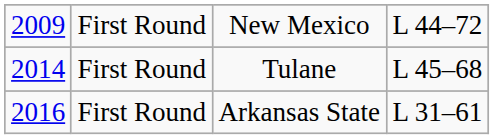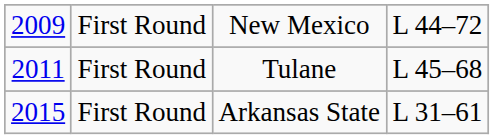Tulane | column 1: 2014 -> 2011
Arkansas State | column 1: 2016 -> 2015
